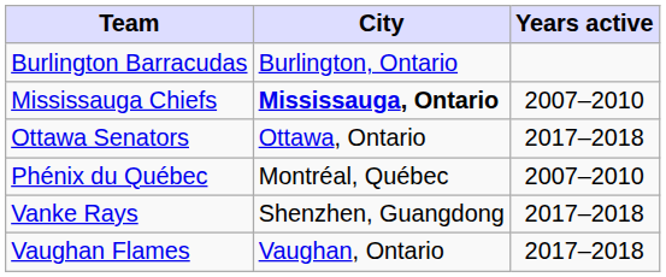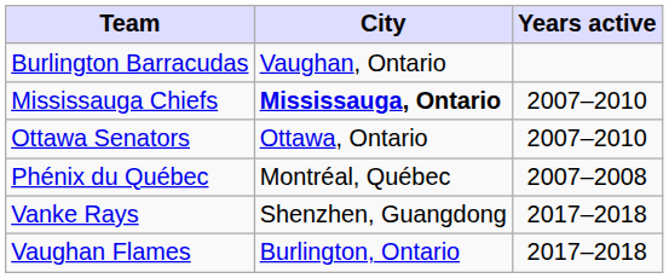Burlington Barracudas | City: Burlington, Ontario -> Vaughan, Ontario
Ottawa Senators | Years active: 2017–2018 -> 2007–2010
Phénix du Québec | Years active: 2007–2010 -> 2007–2008
Vaughan Flames | City: Vaughan, Ontario -> Burlington, Ontario
